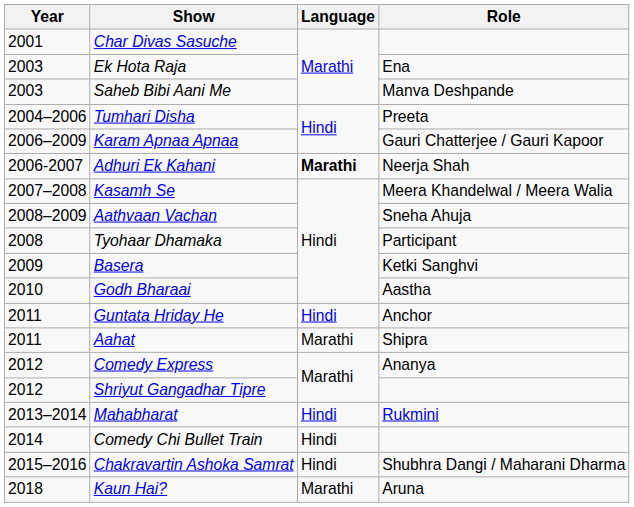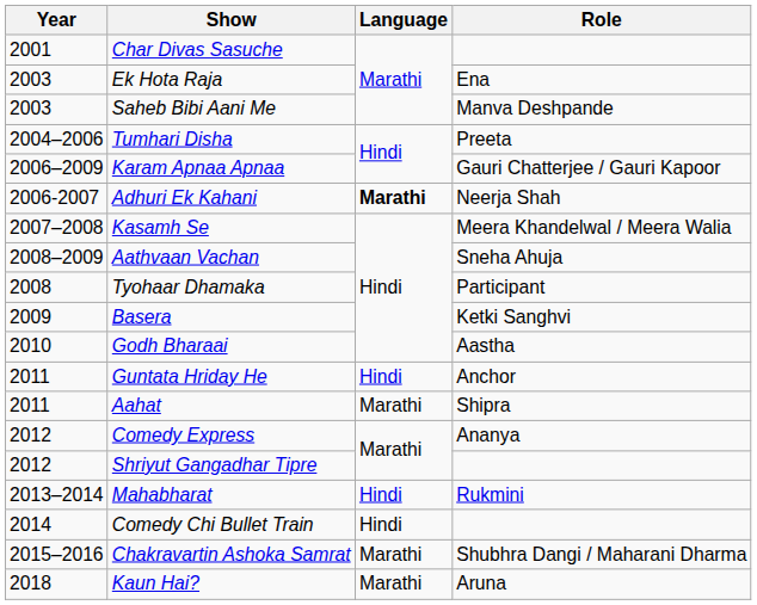Chakravartin Ashoka Samrat | Language: Hindi -> Marathi
